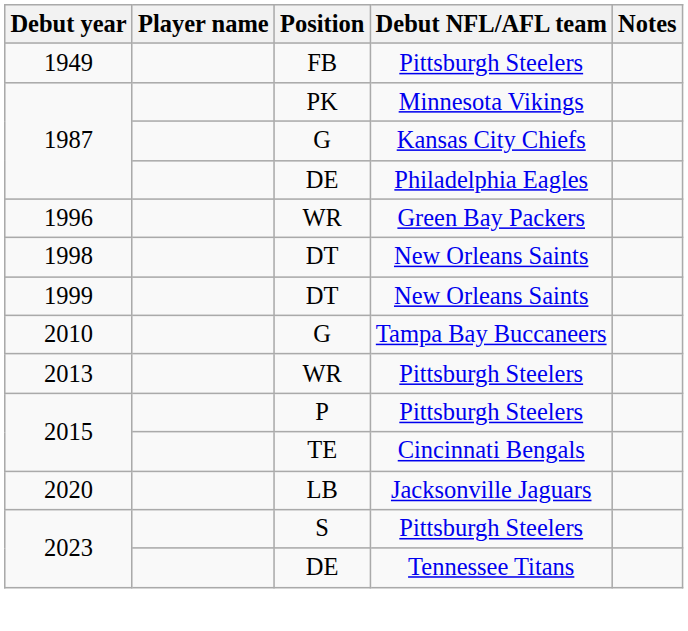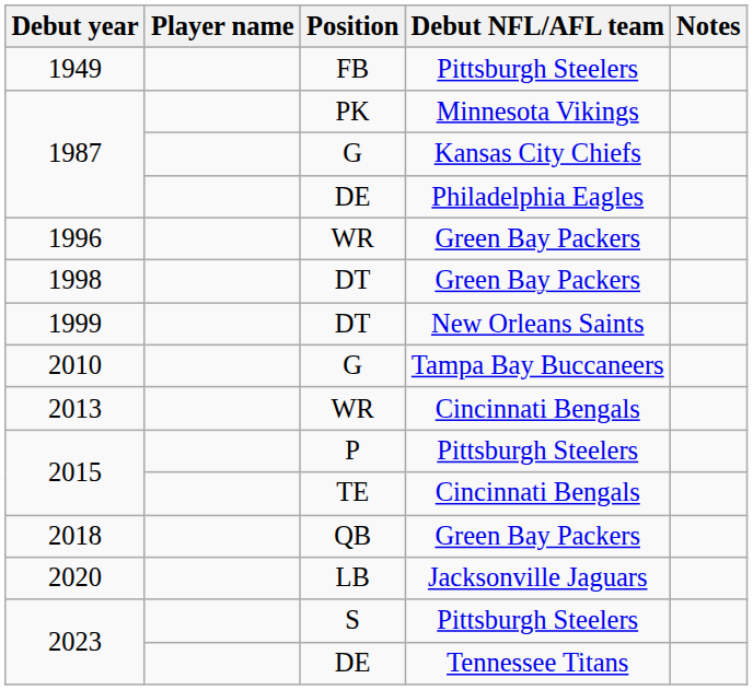1998 | Debut NFL/AFL team: New Orleans Saints -> Green Bay Packers
2013 | Debut NFL/AFL team: Pittsburgh Steelers -> Cincinnati Bengals
+ row: 2018 | QB | Green Bay Packers
